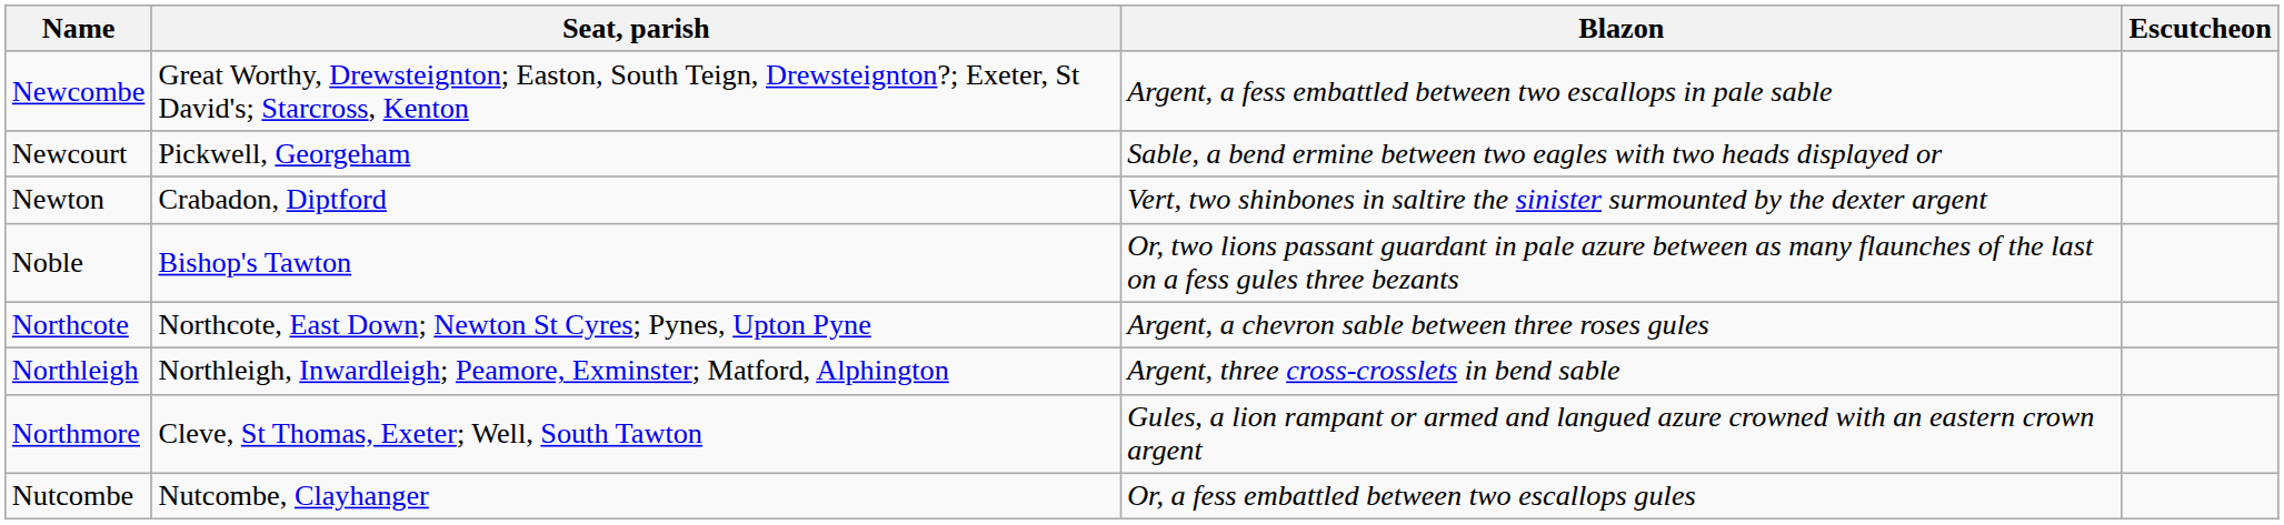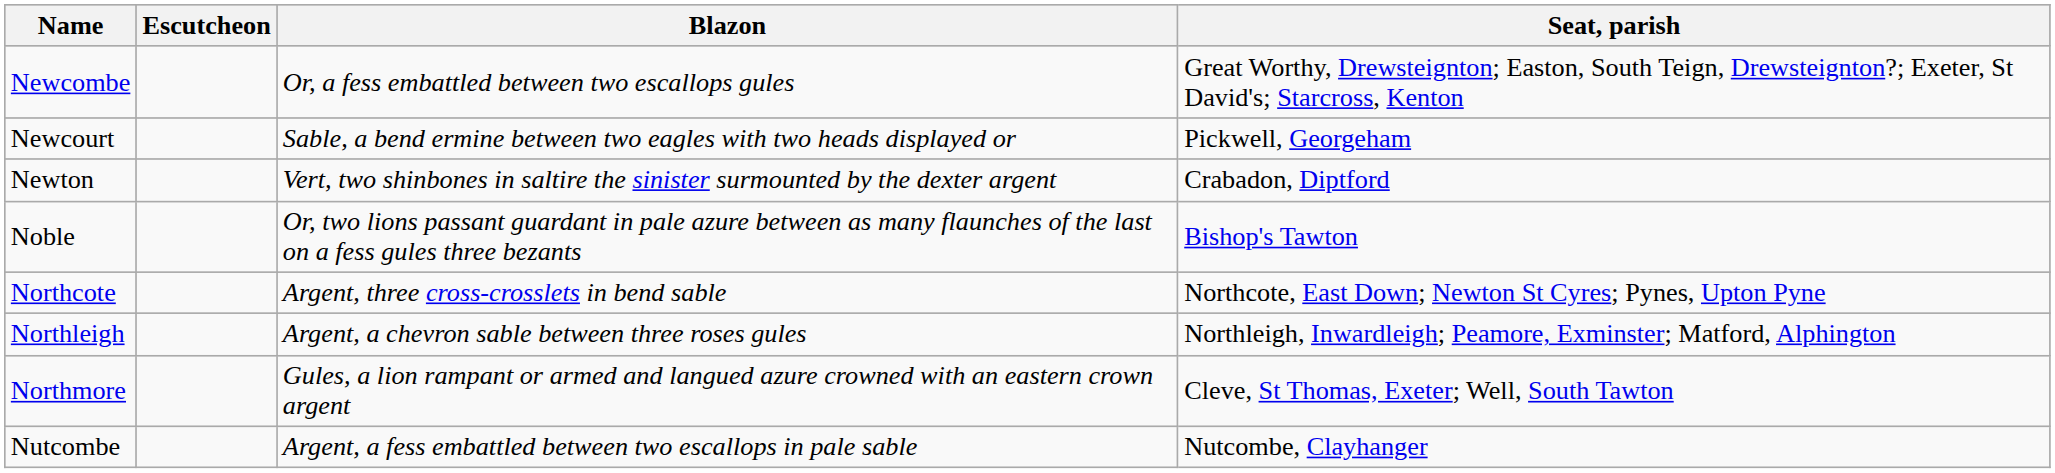columns swapped: Escutcheon <-> Seat, parish
Newcombe | Blazon: Argent, a fess embattled between two escallops in pale sable -> Or, a fess embattled between two escallops gules
Northcote | Blazon: Argent, a chevron sable between three roses gules -> Argent, three cross-crosslets in bend sable
Northleigh | Blazon: Argent, three cross-crosslets in bend sable -> Argent, a chevron sable between three roses gules
Nutcombe | Blazon: Or, a fess embattled between two escallops gules -> Argent, a fess embattled between two escallops in pale sable
